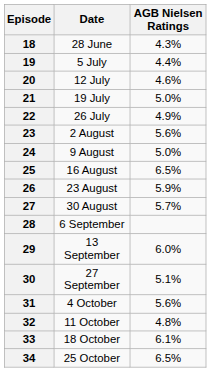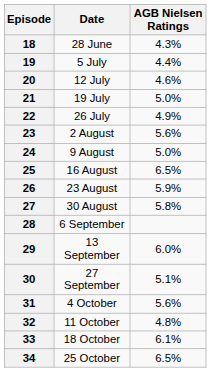27 | AGB Nielsen Ratings: 5.7% -> 5.8%
